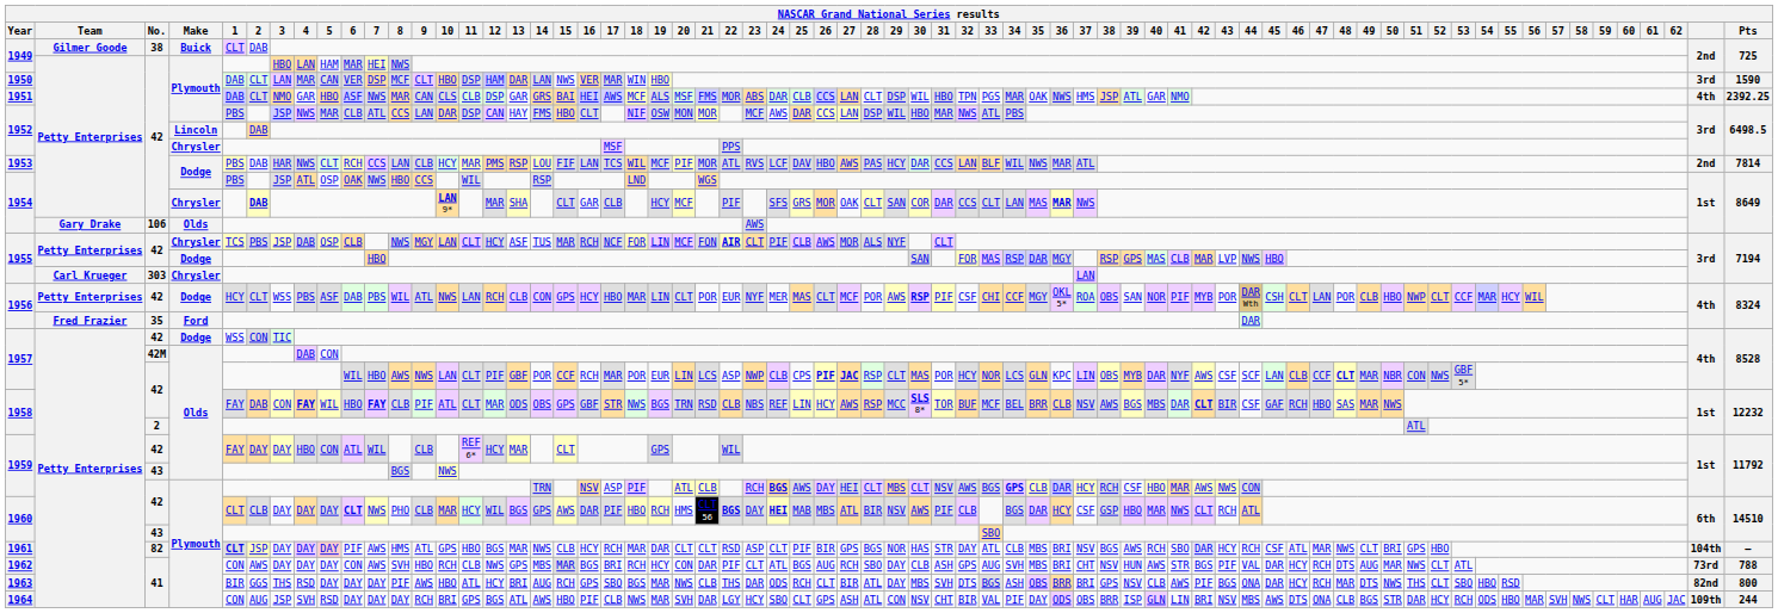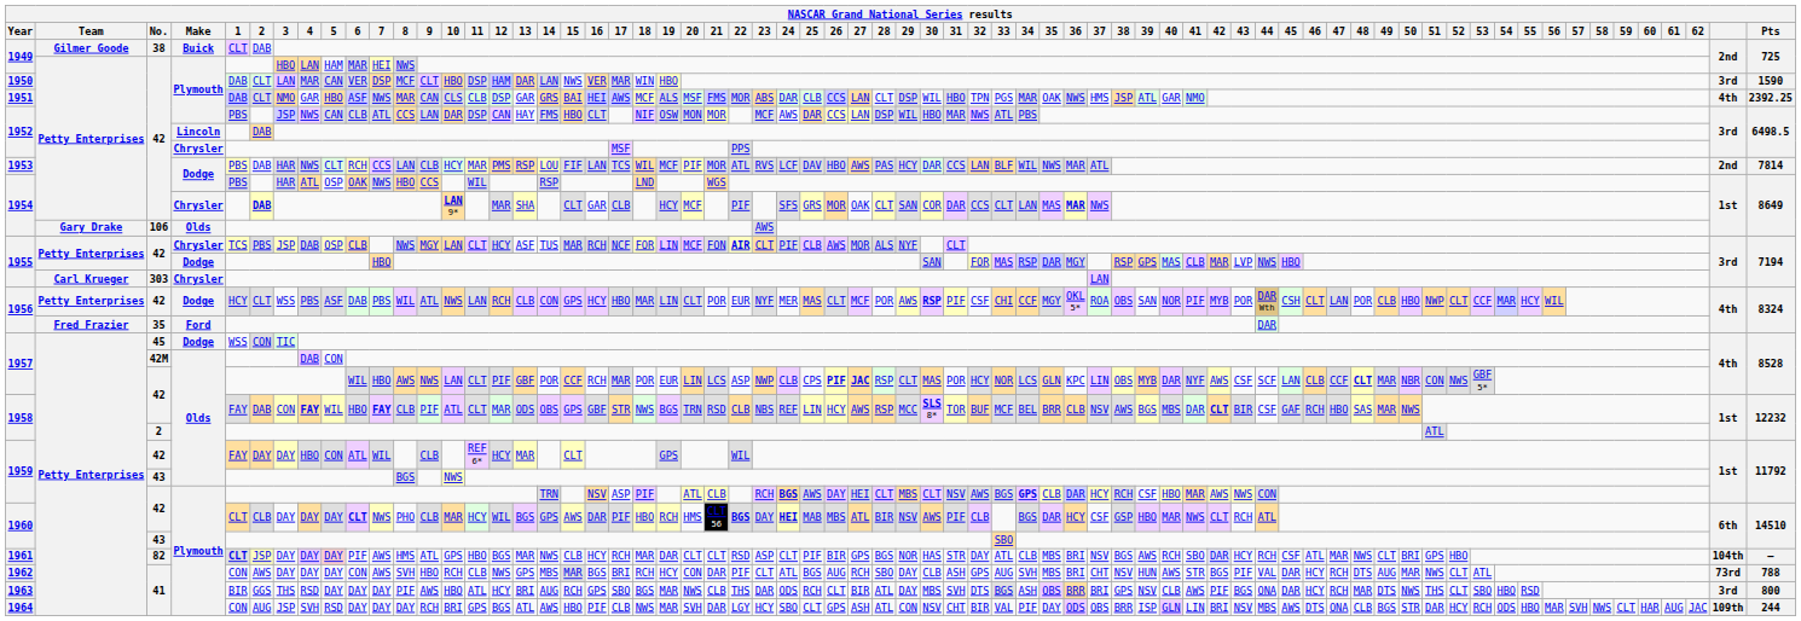1952 / Plymouth | 5: MAR -> CAN
1954 / Dodge | 3: JSP -> HAR
1957 / Dodge | No.: 42 -> 45
1963 | column 67: 82nd -> 3rd
